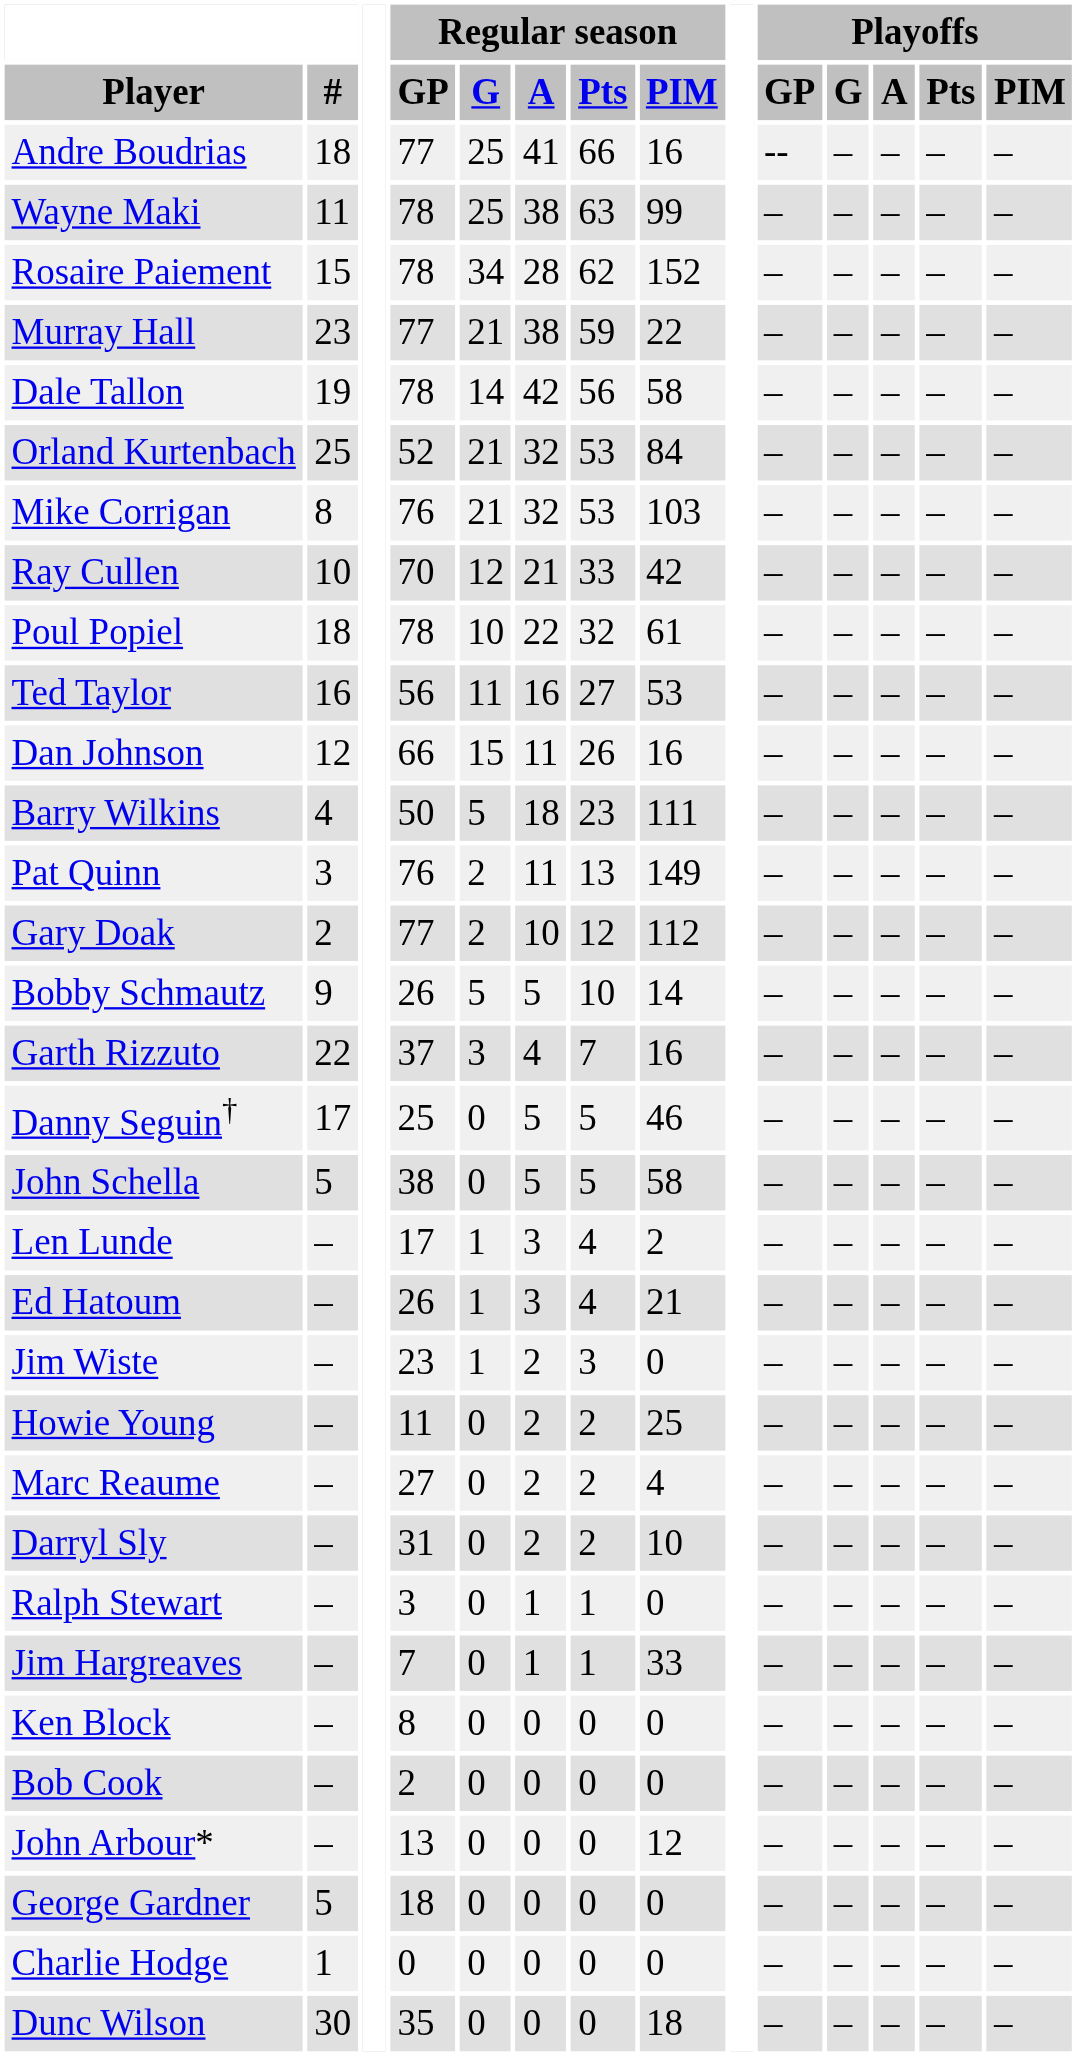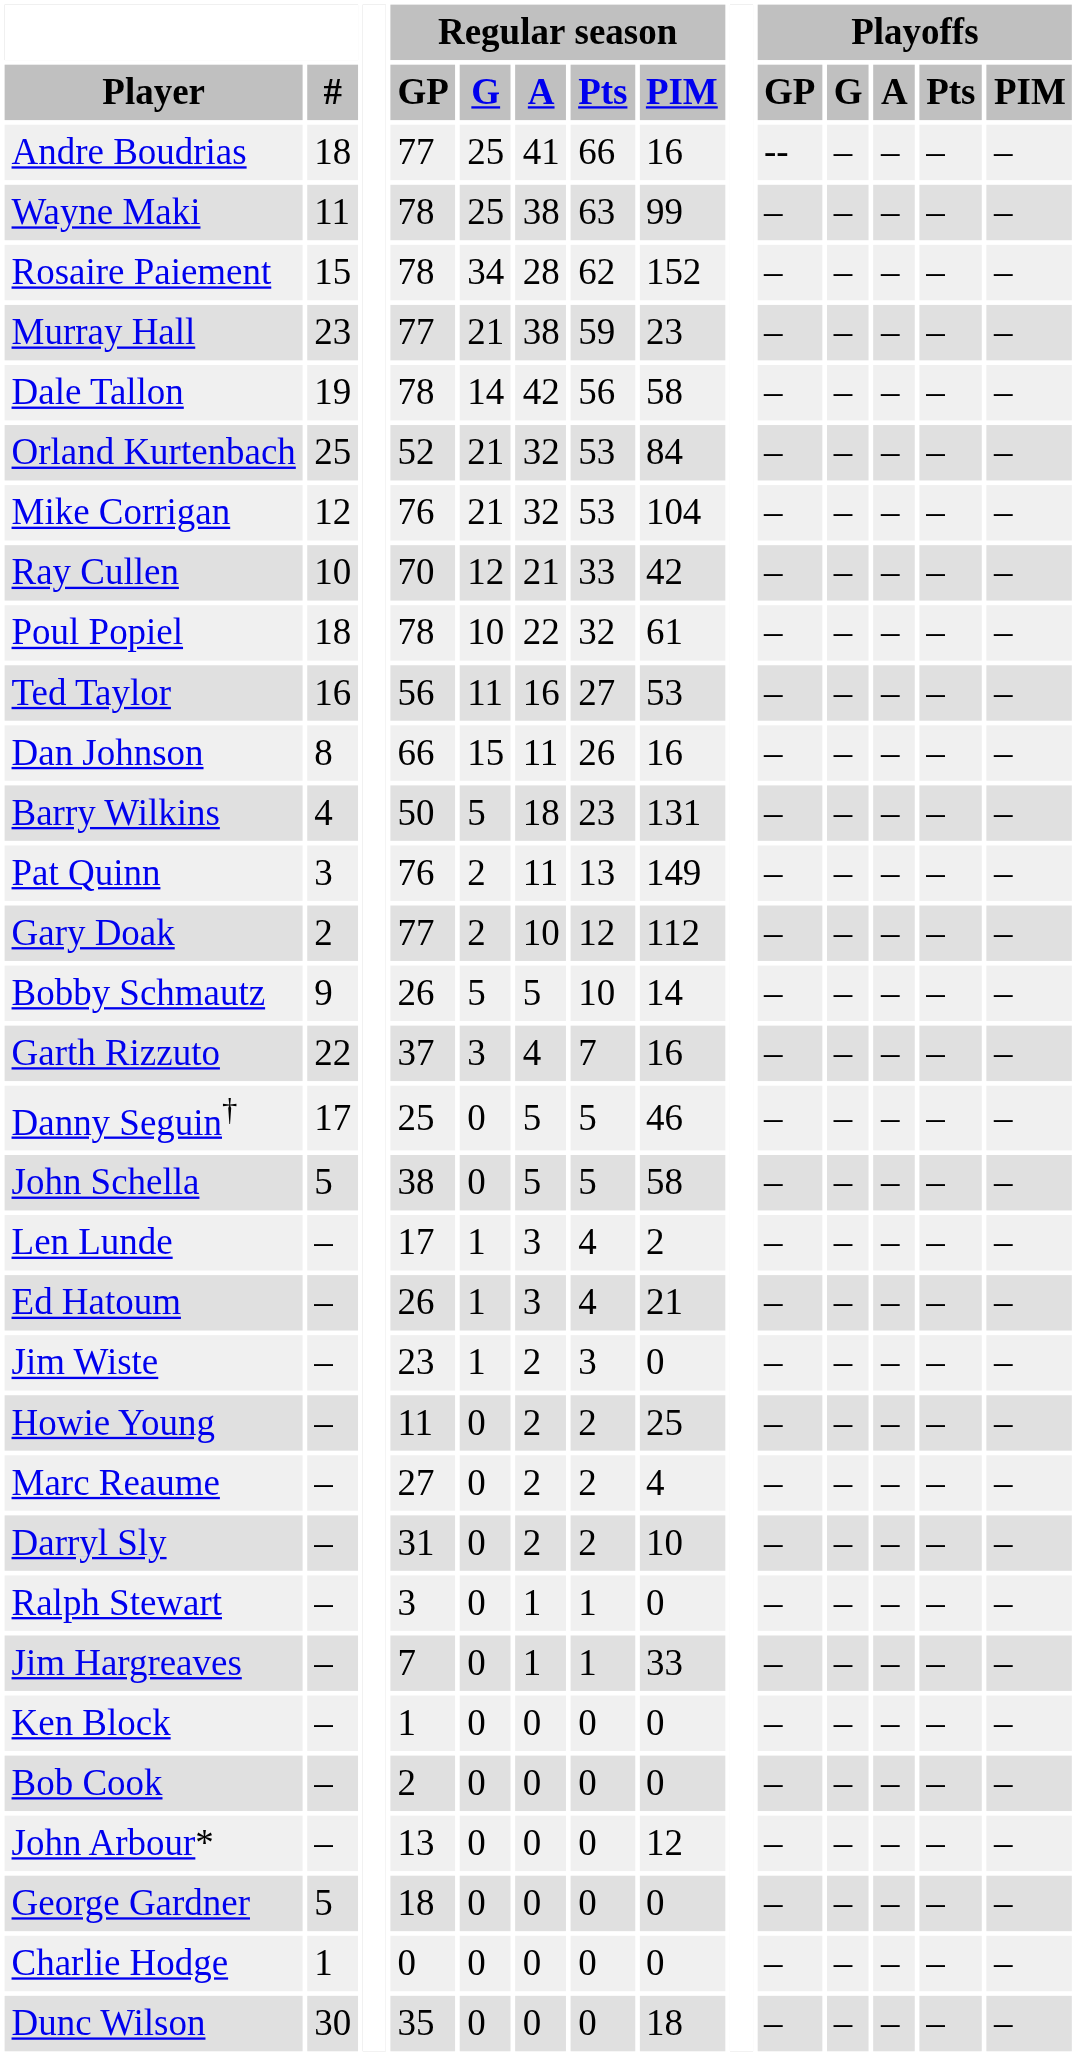Murray Hall | Regular season / PIM: 22 -> 23
Mike Corrigan | #: 8 -> 12
Mike Corrigan | Regular season / PIM: 103 -> 104
Dan Johnson | #: 12 -> 8
Barry Wilkins | Regular season / PIM: 111 -> 131
Ken Block | Regular season / GP: 8 -> 1
